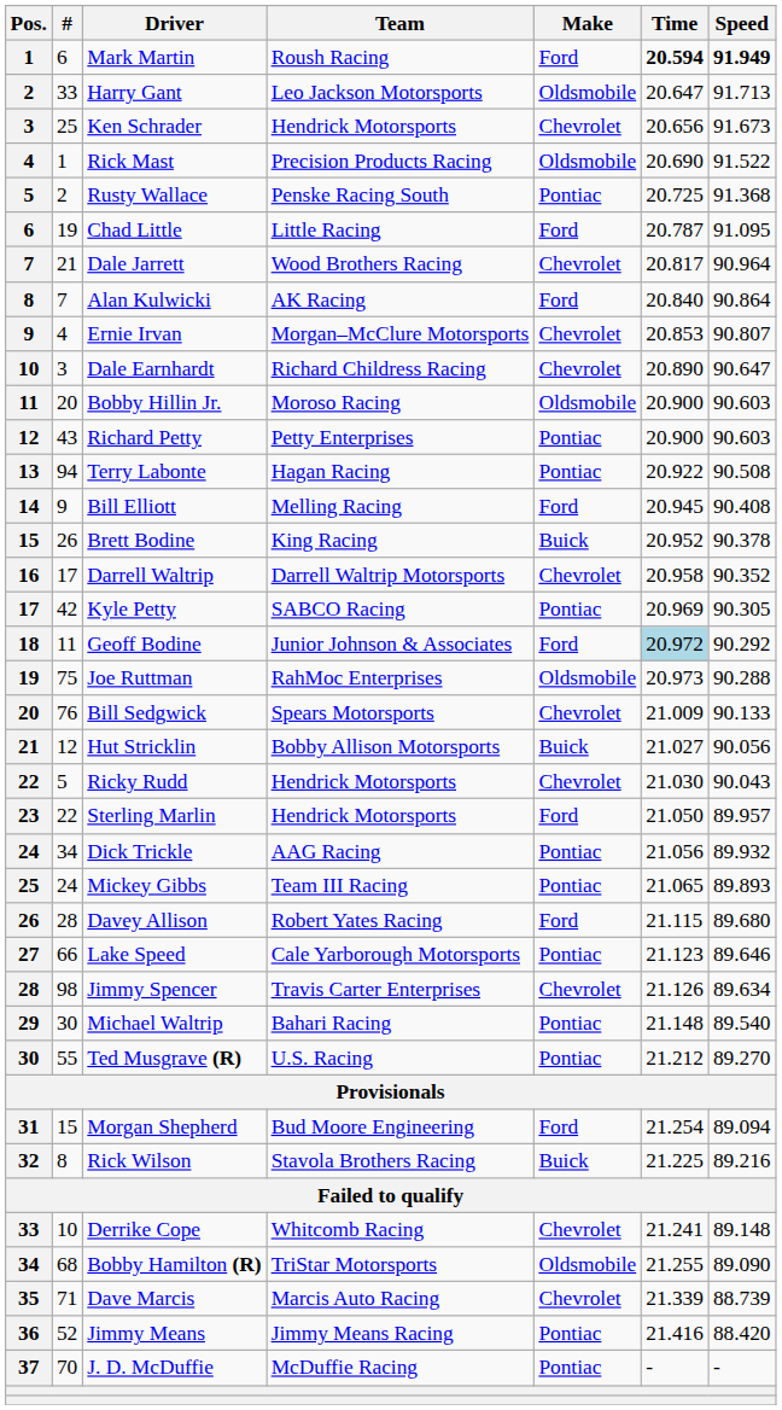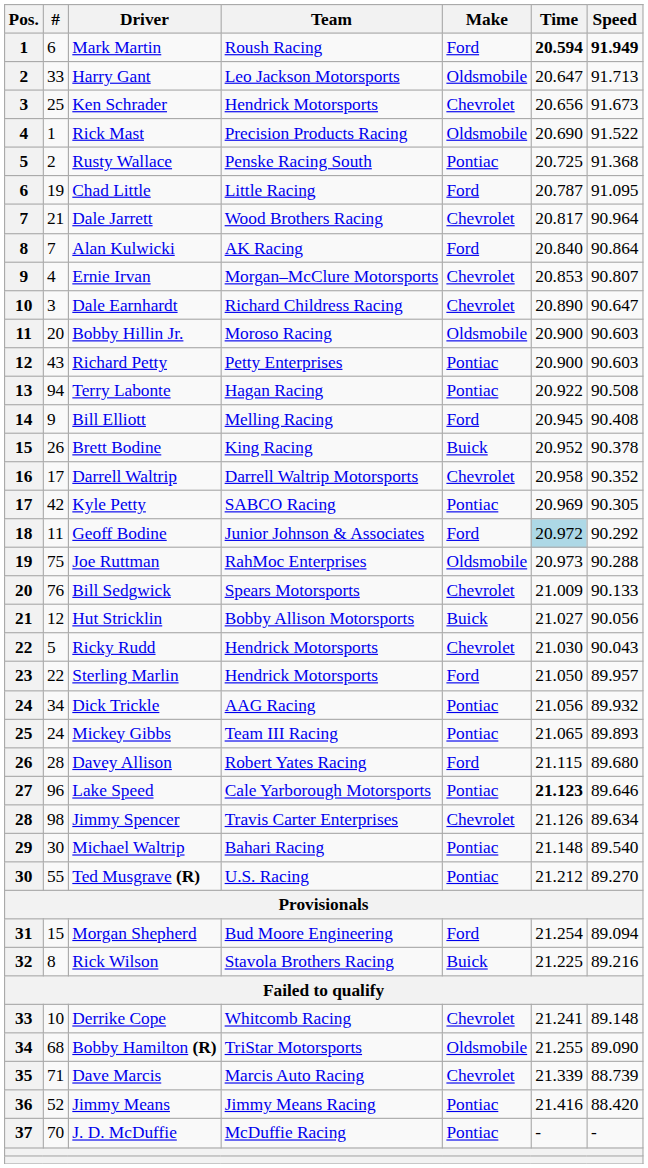Lake Speed | #: 66 -> 96
Lake Speed | Time: normal -> bold
